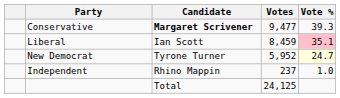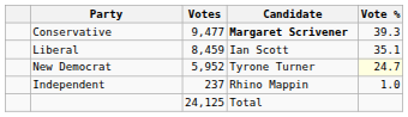columns swapped: Candidate <-> Votes
Liberal | Vote %: pink background -> no background
